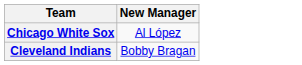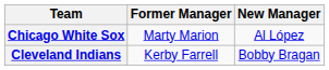+ column: Former Manager | Marty Marion | Kerby Farrell
